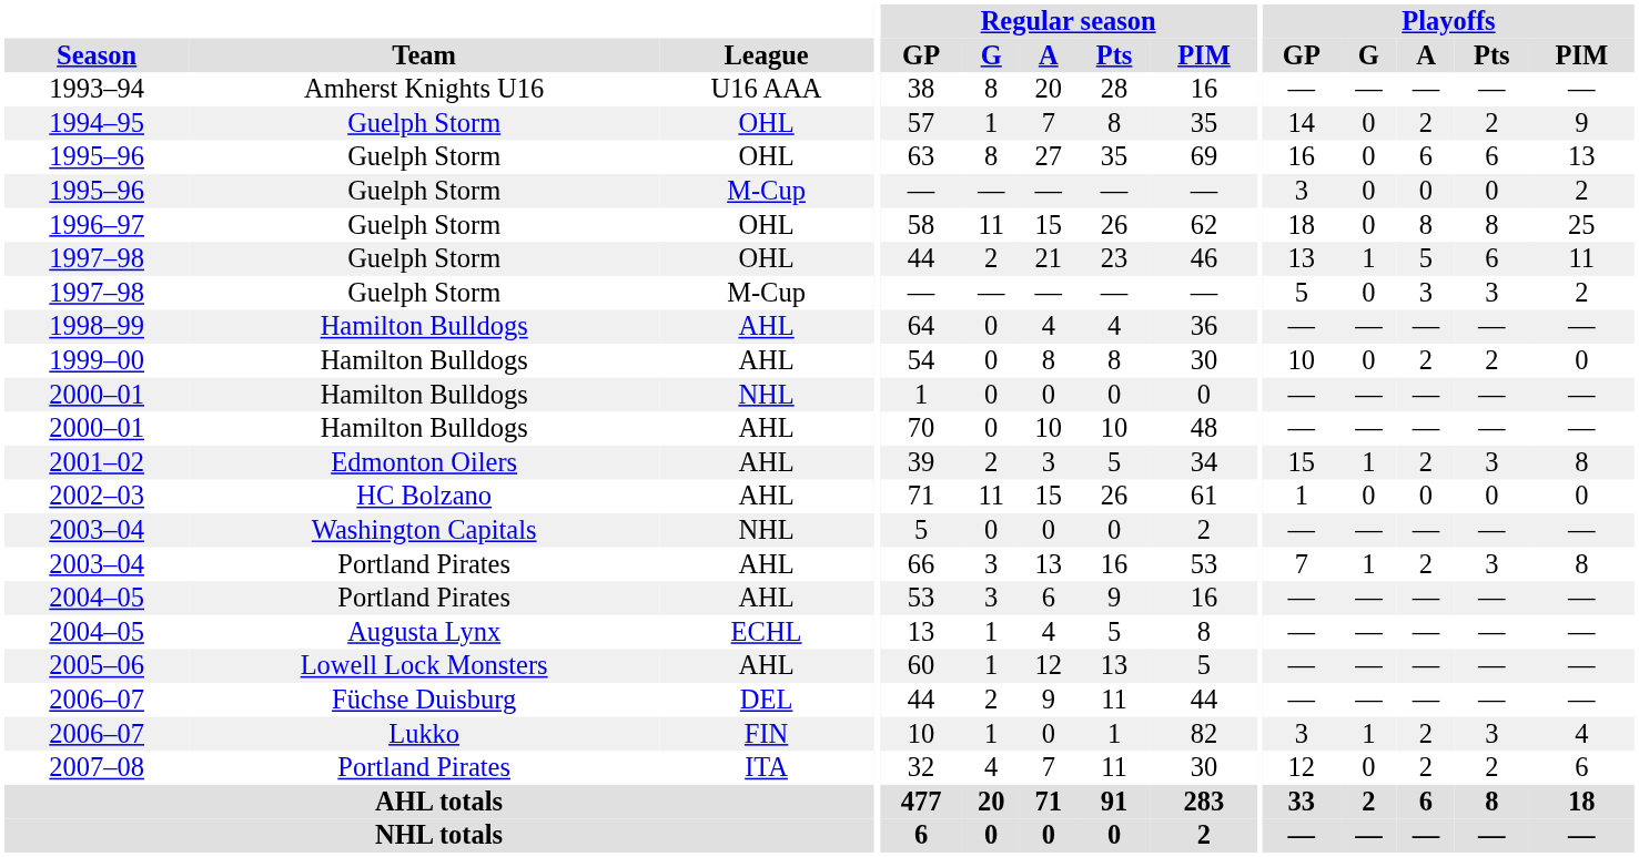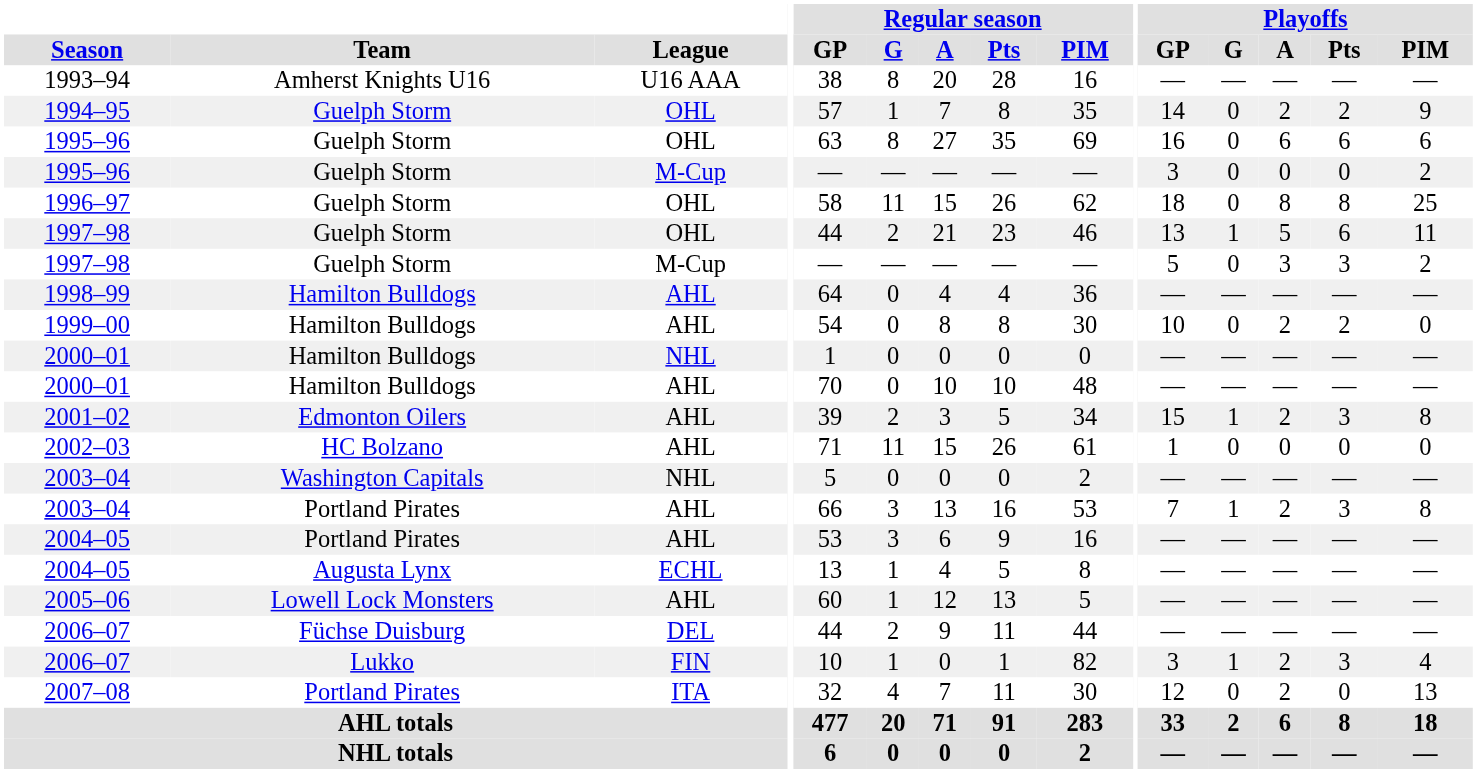1995–96 / OHL | Playoffs / PIM: 13 -> 6
2007–08 | Playoffs / Pts: 2 -> 0
2007–08 | Playoffs / PIM: 6 -> 13
